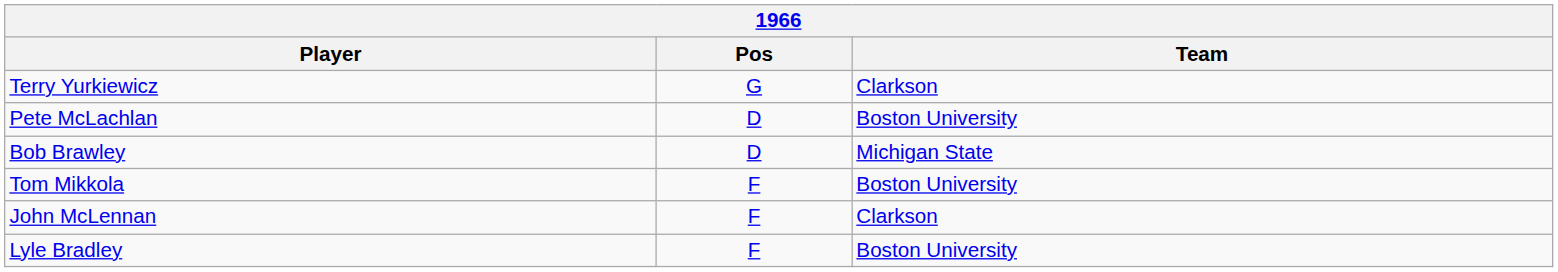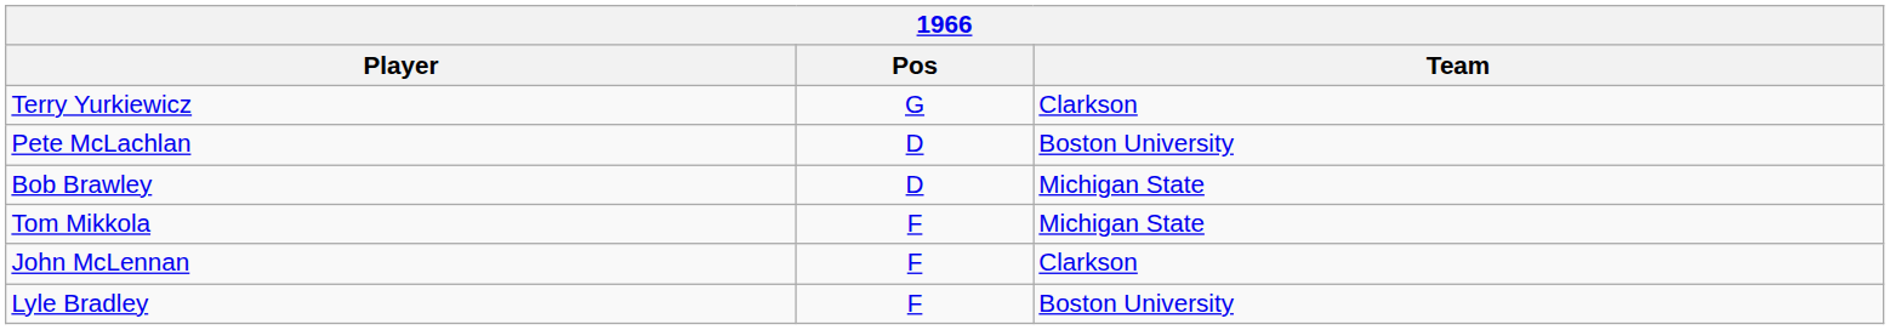Tom Mikkola | Team: Boston University -> Michigan State
